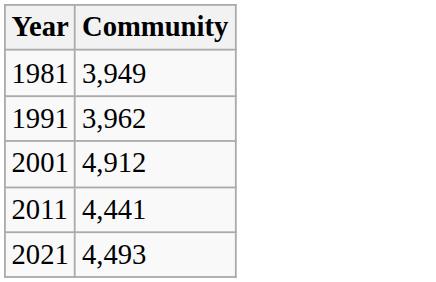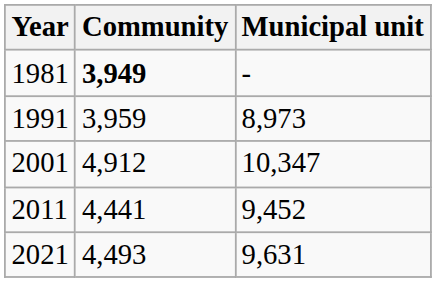+ column: Municipal unit | - | 8,973 | 10,347 | 9,452 | 9,631
1981 | Community: normal -> bold
1991 | Community: 3,962 -> 3,959
